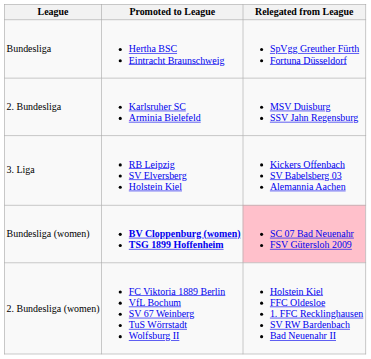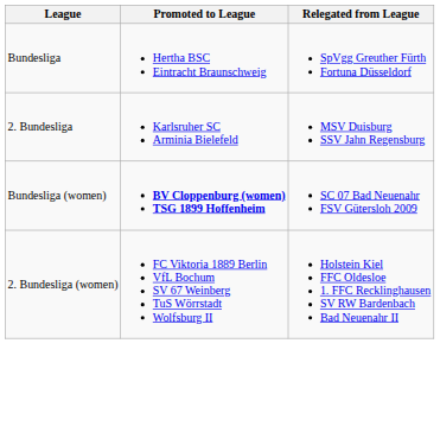- row: 3. Liga | RB Leipzig SV Elversberg Holstein Kiel | Kickers Offenbach SV Babelsberg 03 Alemannia Aachen
Bundesliga (women) | Relegated from League: pink background -> no background
